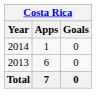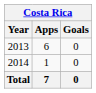rows swapped: 2013 <-> 2014
